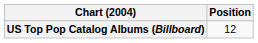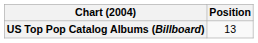US Top Pop Catalog Albums (Billboard) | Position: 12 -> 13
